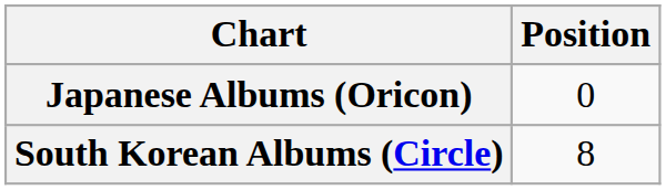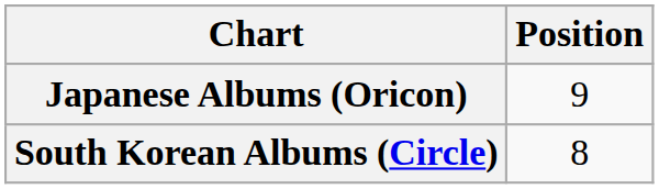Japanese Albums (Oricon) | Position: 0 -> 9
